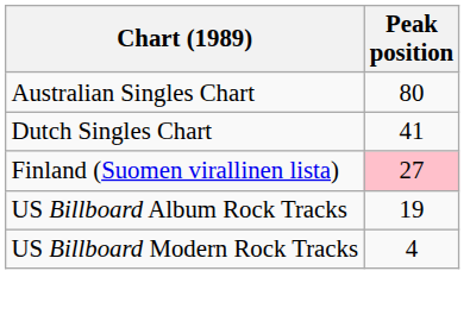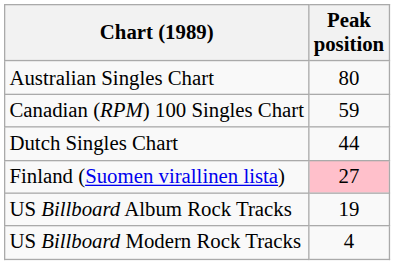+ row: Canadian (RPM) 100 Singles Chart | 59
Dutch Singles Chart | Peak position: 41 -> 44
